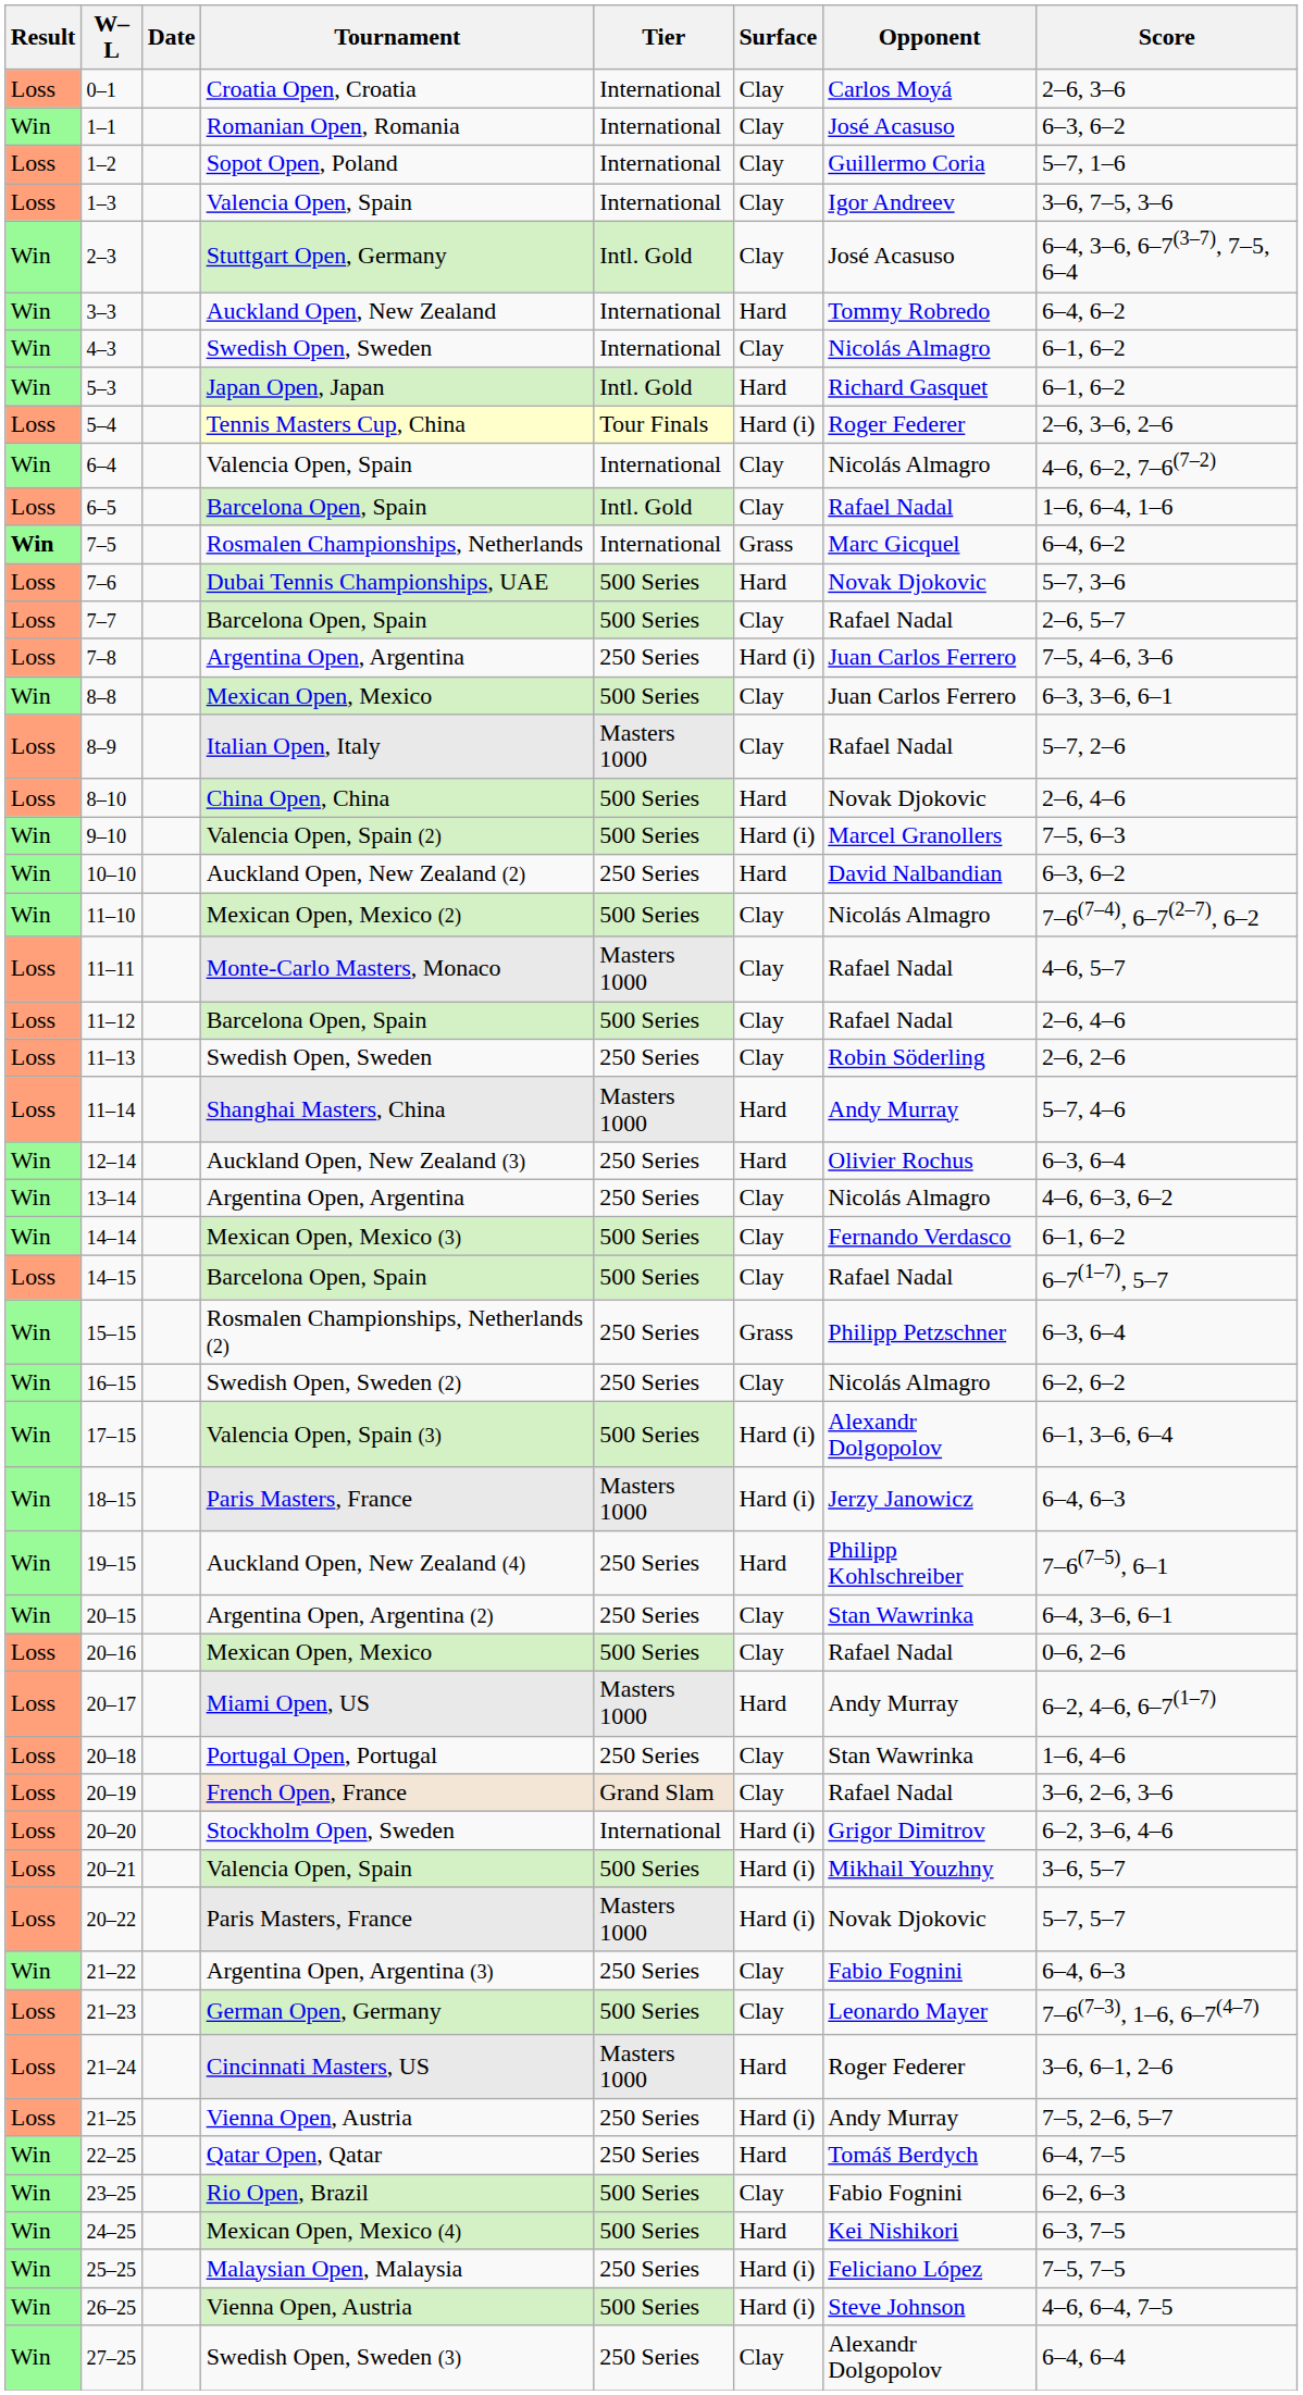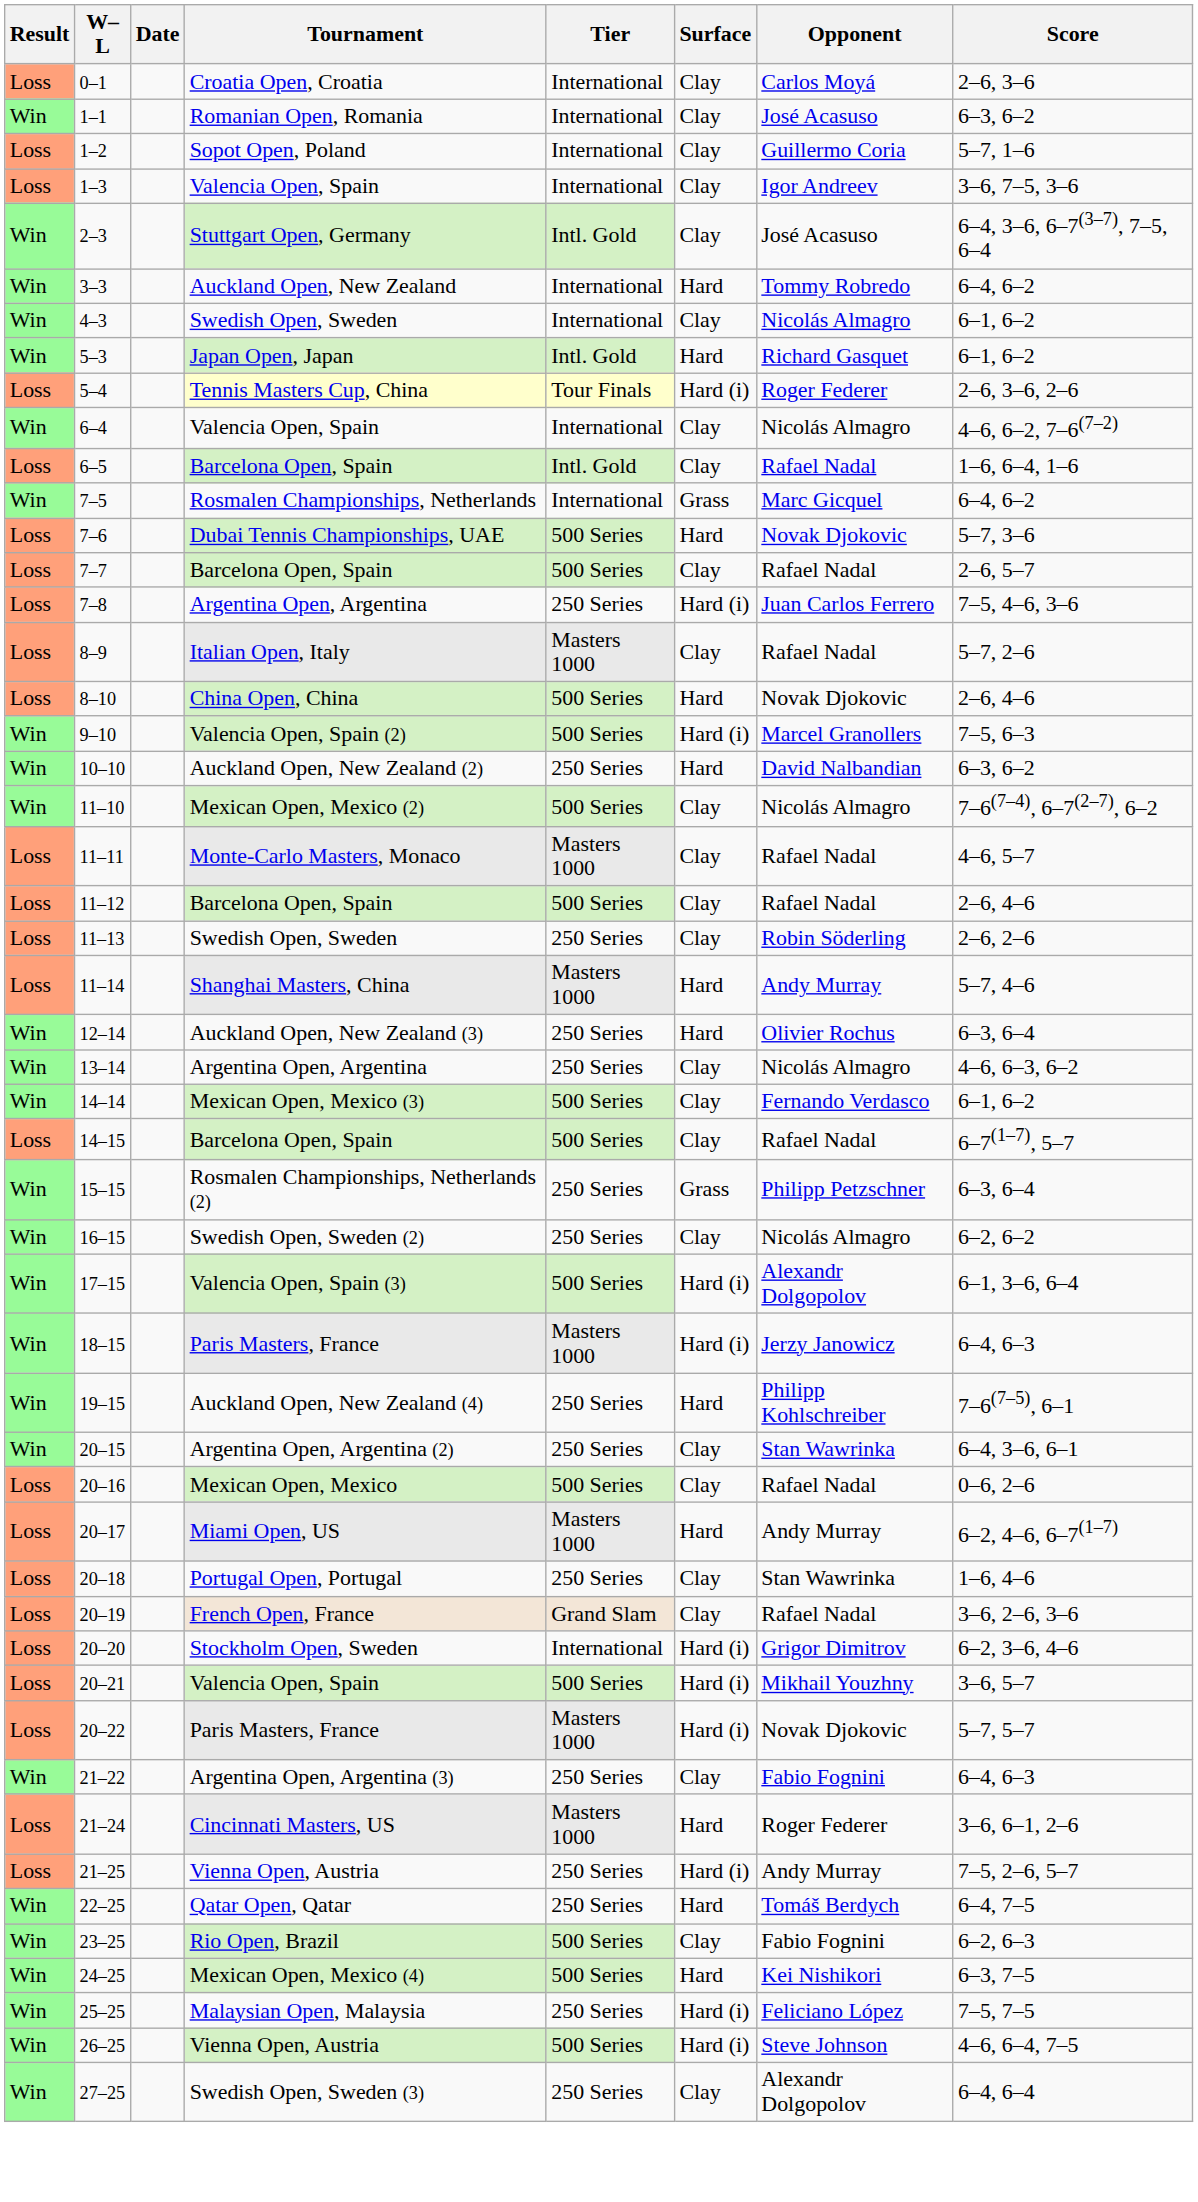7–5 | Result: bold -> normal
- row: Win | 8–8 | Mexican Open, Mexico | 500 Series | Clay | Juan Carlos Ferrero | 6–3, 3–6, 6–1
- row: Loss | 21–23 | German Open, Germany | 500 Series | Clay | Leonardo Mayer | 7–6(7–3), 1–6, 6–7(4–7)
